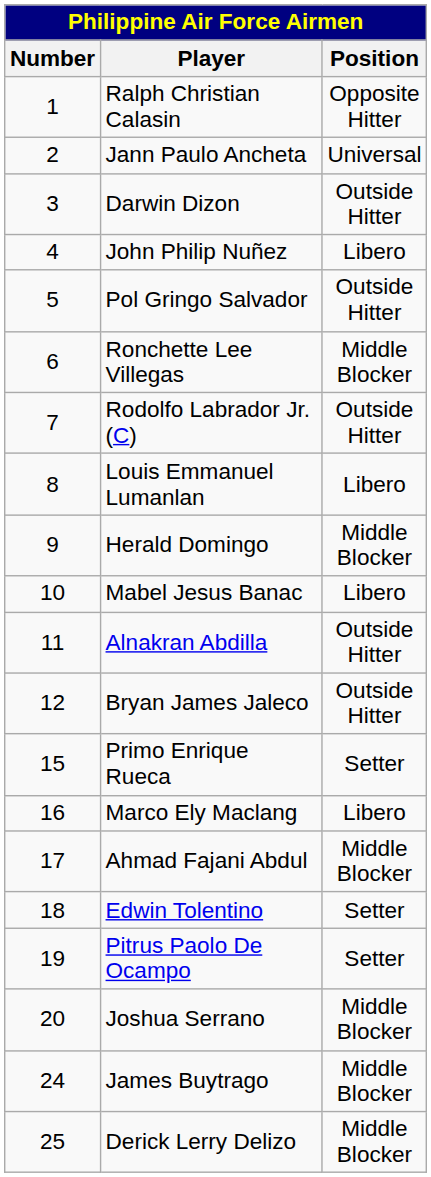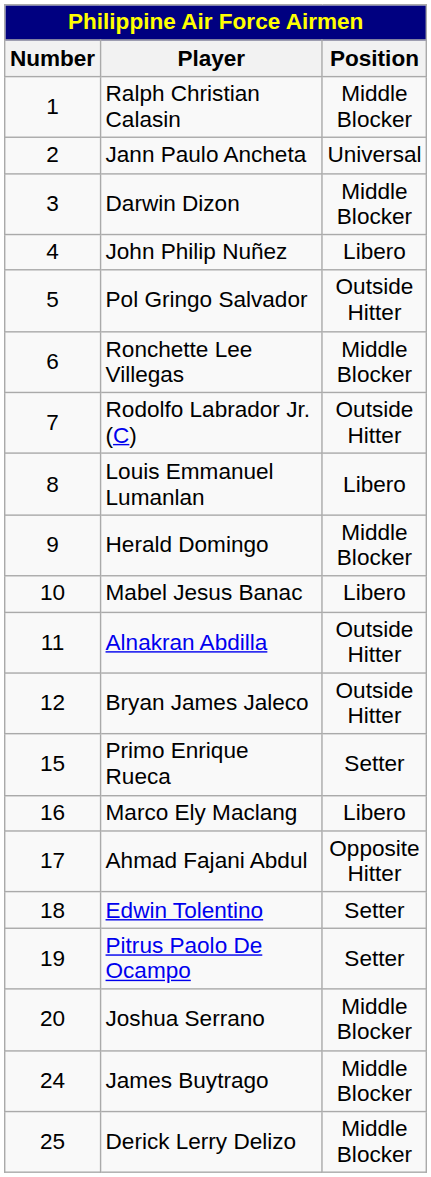Ralph Christian Calasin | Position: Opposite Hitter -> Middle Blocker
Darwin Dizon | Position: Outside Hitter -> Middle Blocker
Ahmad Fajani Abdul | Position: Middle Blocker -> Opposite Hitter
